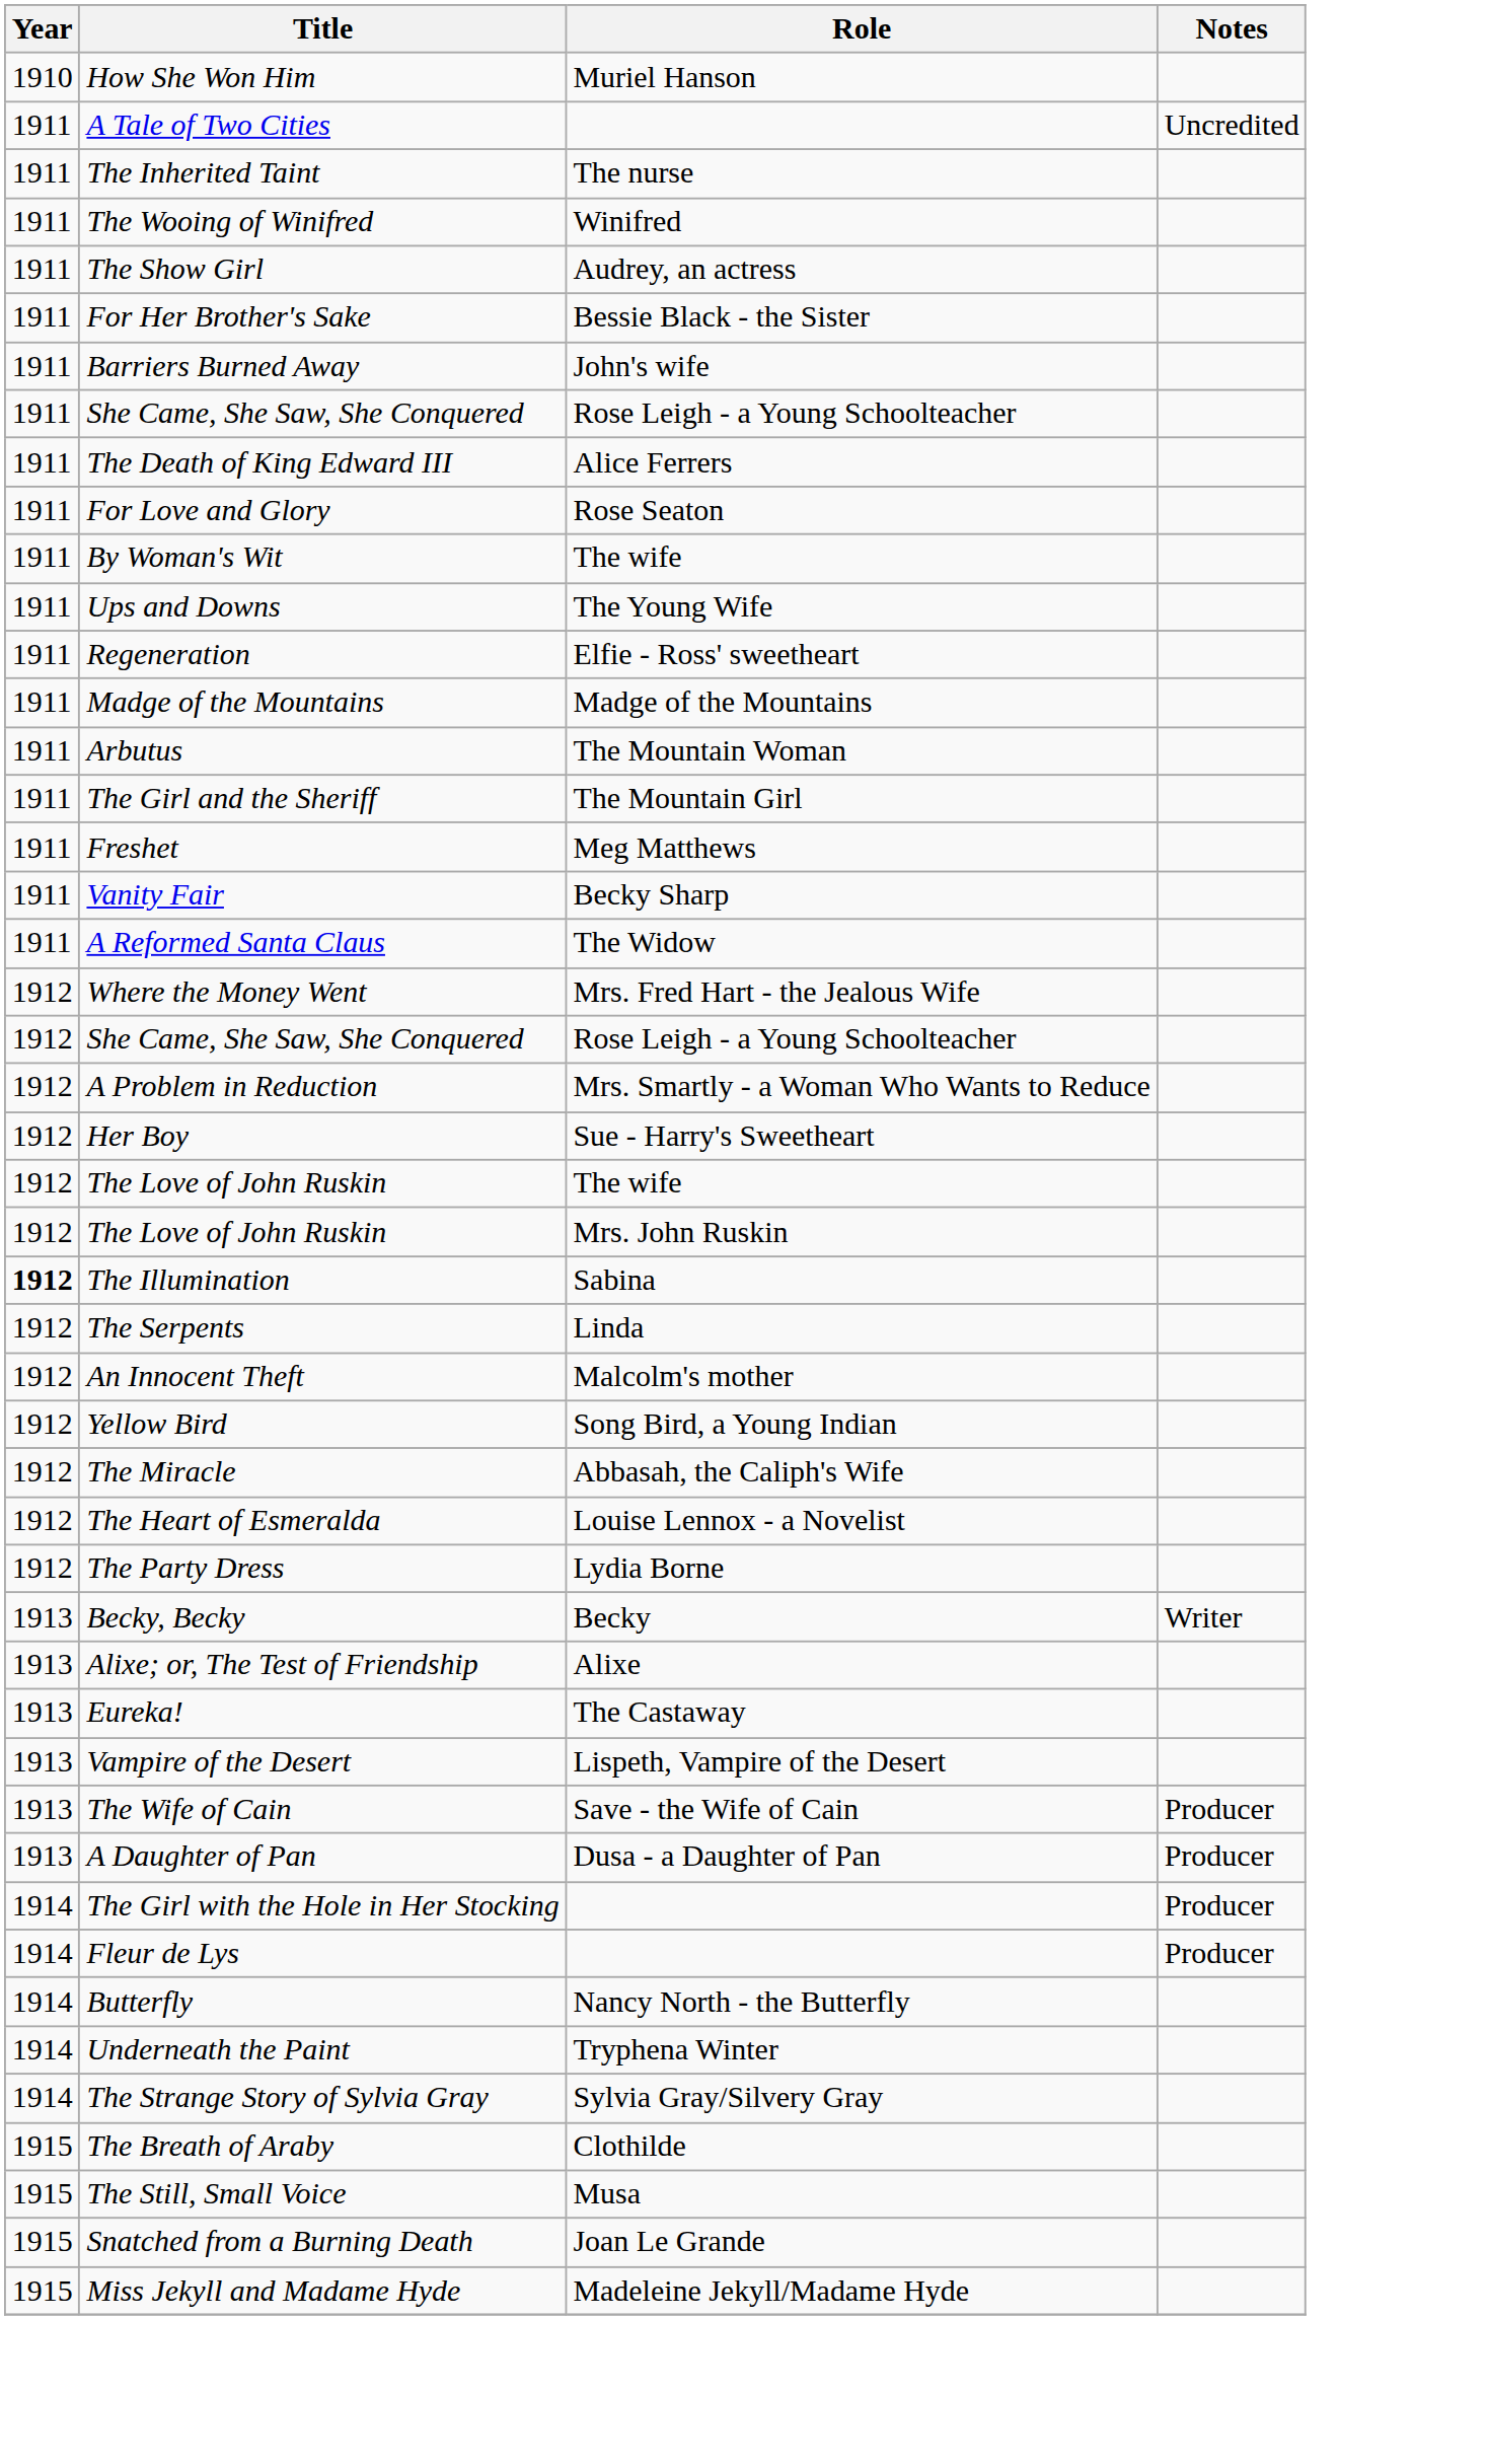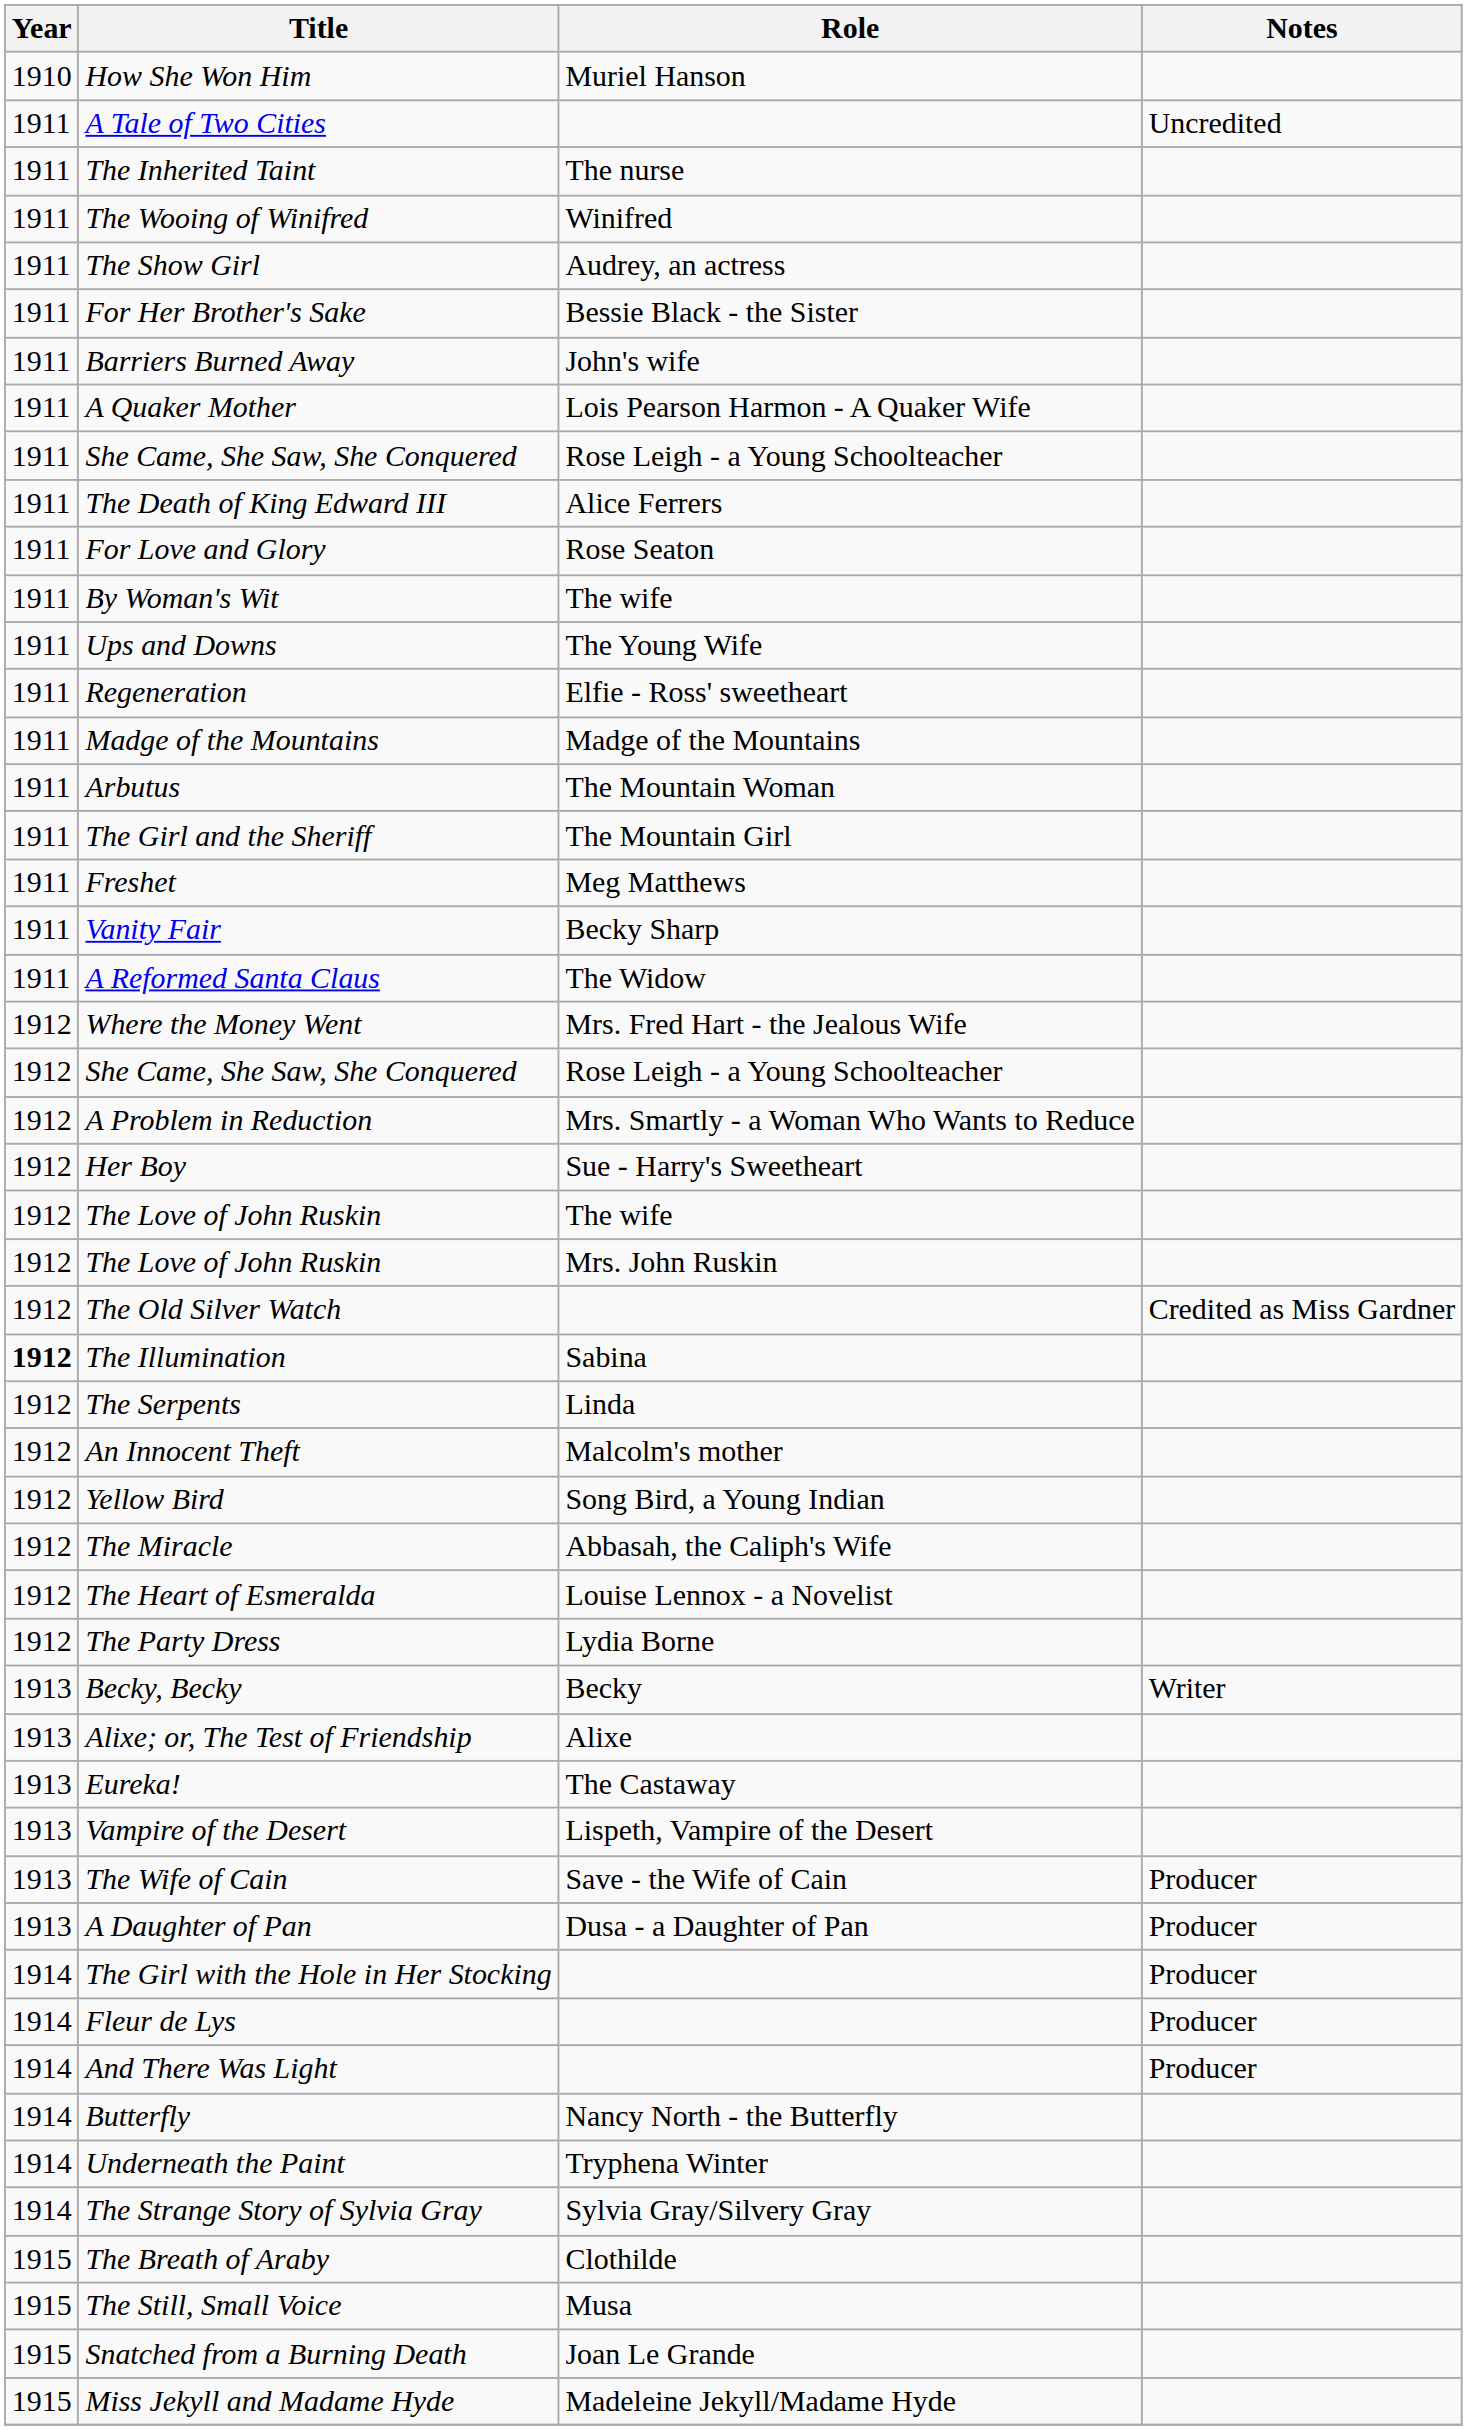+ row: 1911 | A Quaker Mother | Lois Pearson Harmon - A Quaker Wife
+ row: 1912 | The Old Silver Watch | Credited as Miss Gardner
+ row: 1914 | And There Was Light | Producer
